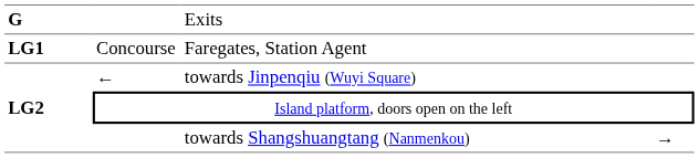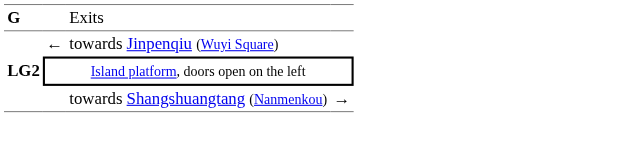- row: LG1 | Concourse | Faregates, Station Agent
